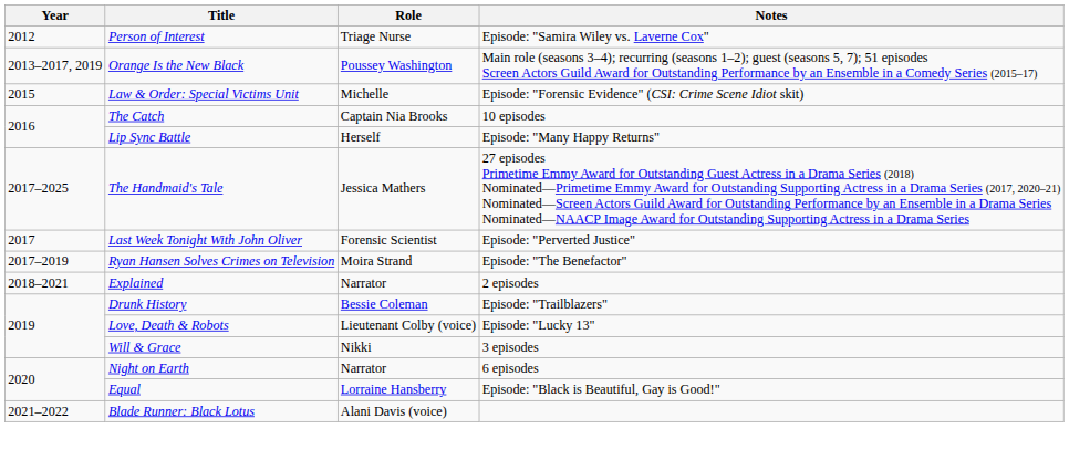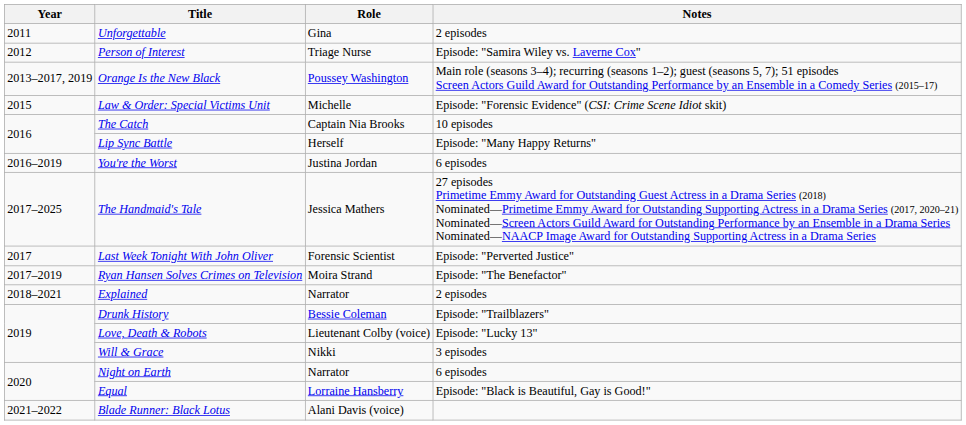+ row: 2011 | Unforgettable | Gina | 2 episodes
+ row: 2016–2019 | You're the Worst | Justina Jordan | 6 episodes
